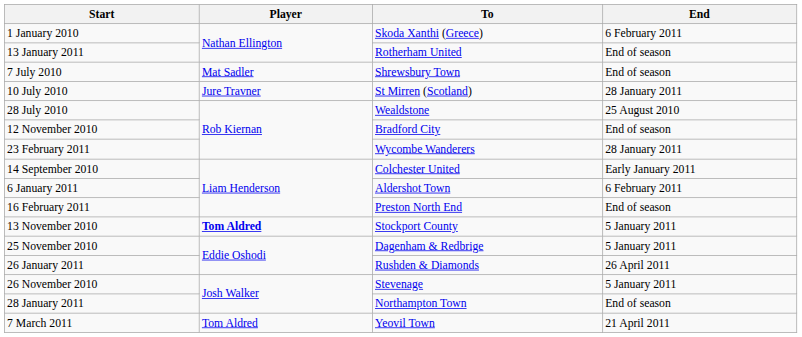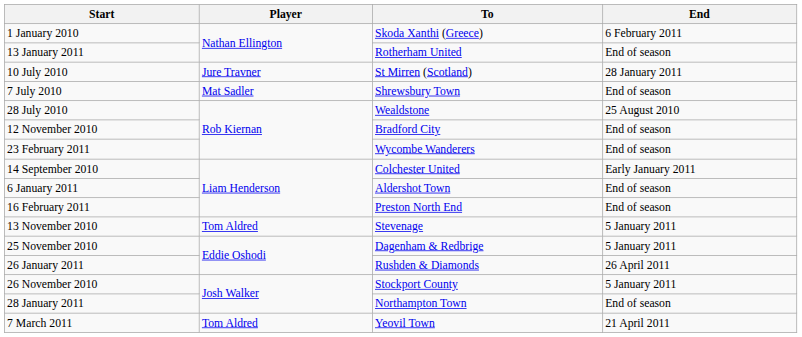rows swapped: 7 July 2010 <-> 10 July 2010
23 February 2011 | End: 28 January 2011 -> End of season
6 January 2011 | End: 6 February 2011 -> End of season
13 November 2010 | Player: bold -> normal
13 November 2010 | To: Stockport County -> Stevenage
26 November 2010 | To: Stevenage -> Stockport County
